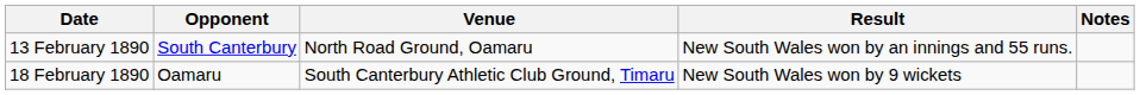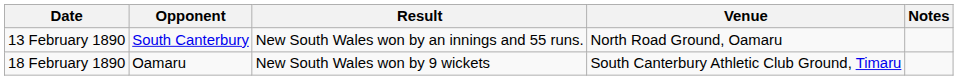columns swapped: Venue <-> Result
